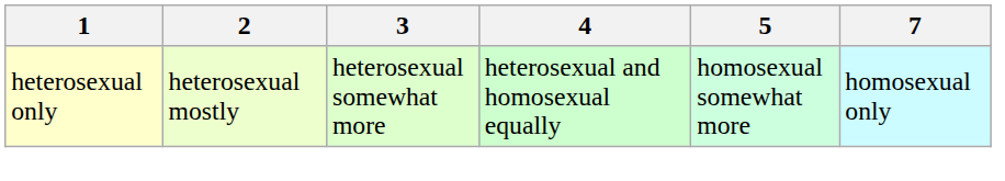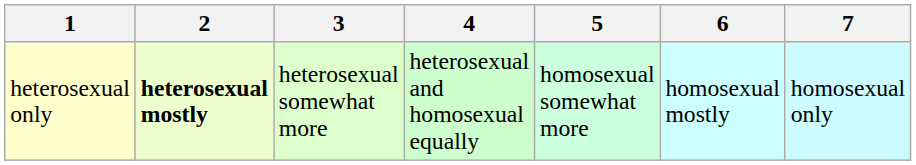+ column: 6 | homosexual mostly
heterosexual only | 2: normal -> bold
